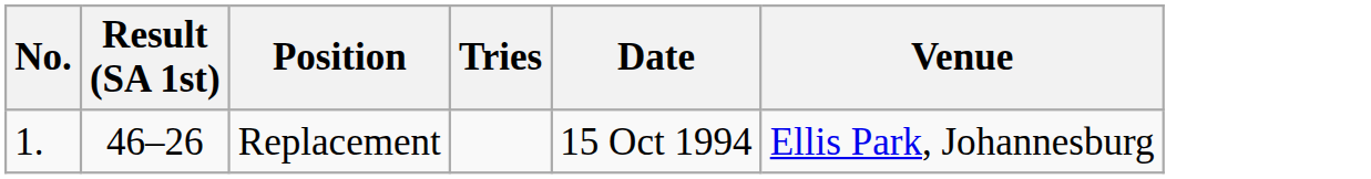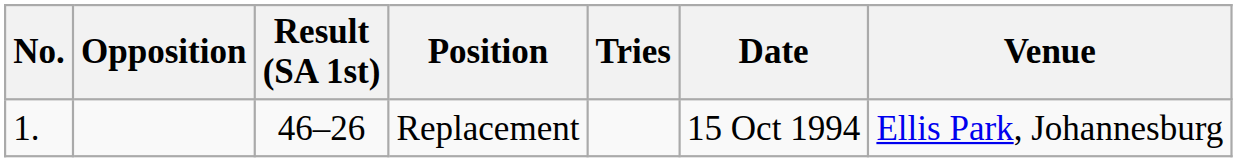+ column: Opposition
